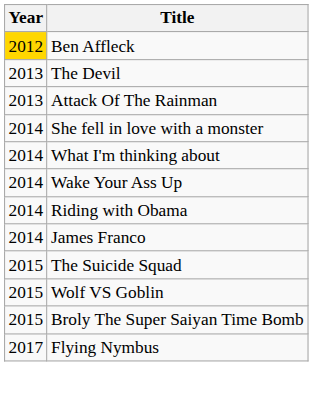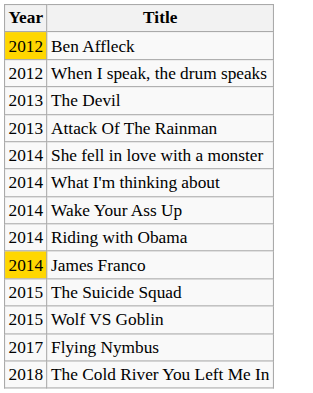+ row: 2012 | When I speak, the drum speaks
James Franco | Year: no background -> gold background
- row: 2015 | Broly The Super Saiyan Time Bomb
+ row: 2018 | The Cold River You Left Me In
